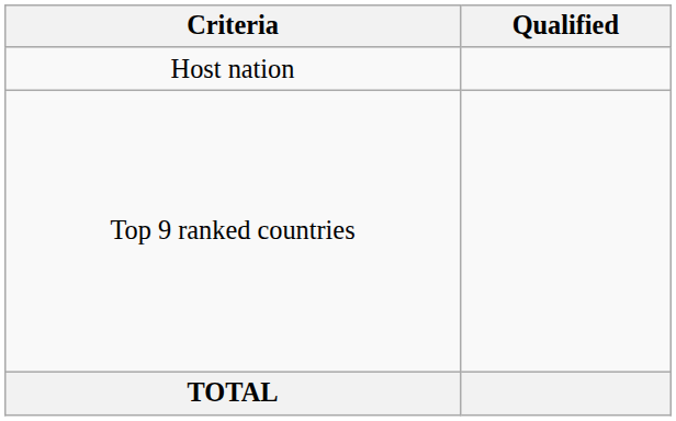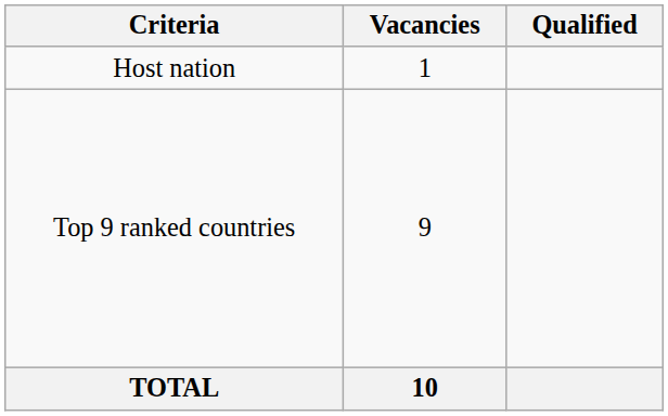+ column: Vacancies | 1 | 9 | 10
